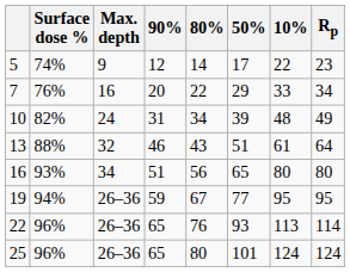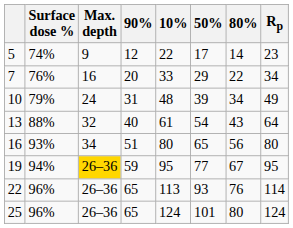columns swapped: 80% <-> 10%
10 | Surface dose %: 82% -> 79%
13 | 90%: 46 -> 40
13 | 50%: 51 -> 54
19 | Max. depth: no background -> gold background
